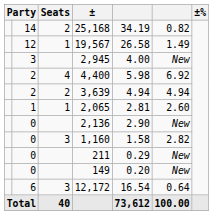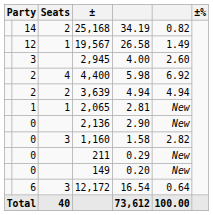2,945 | column 6: New -> 2.60
2,065 | column 6: 2.60 -> New
